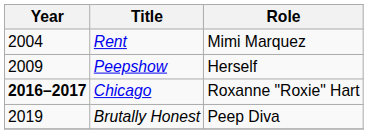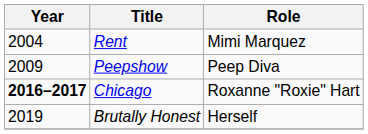Peepshow | Role: Herself -> Peep Diva
Brutally Honest | Role: Peep Diva -> Herself
